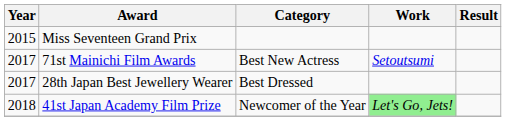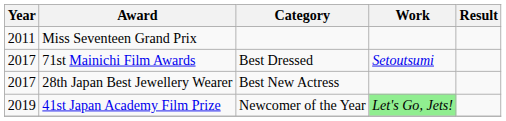Miss Seventeen Grand Prix | Year: 2015 -> 2011
71st Mainichi Film Awards | Category: Best New Actress -> Best Dressed
28th Japan Best Jewellery Wearer | Category: Best Dressed -> Best New Actress
41st Japan Academy Film Prize | Year: 2018 -> 2019
